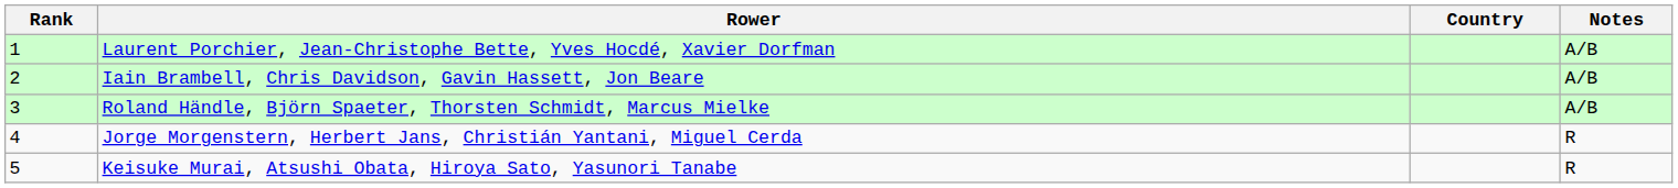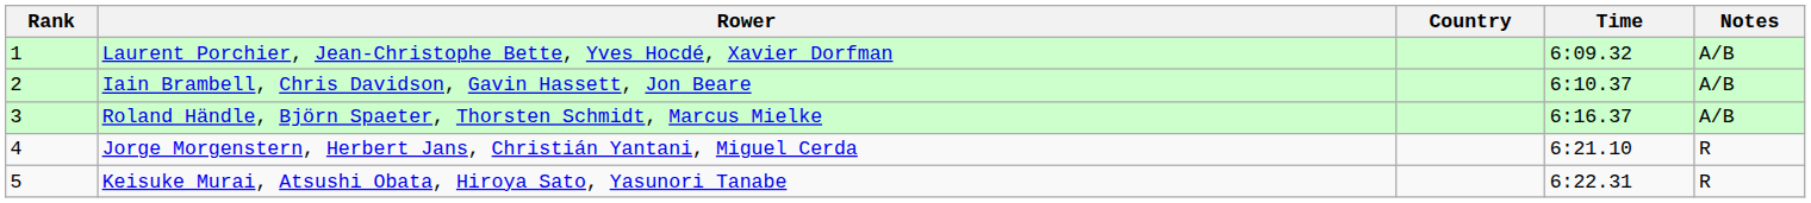+ column: Time | 6:09.32 | 6:10.37 | 6:16.37 | 6:21.10 | 6:22.31
